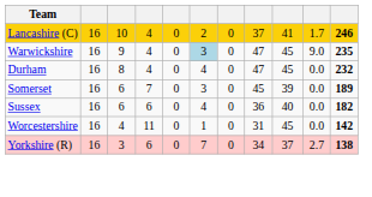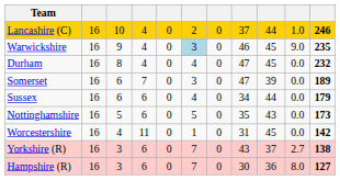Lancashire (C) | column 9: 41 -> 44
Lancashire (C) | column 10: 1.7 -> 1.0
Warwickshire | column 8: 47 -> 46
Somerset | column 8: 45 -> 47
Sussex | column 8: 36 -> 34
Sussex | column 9: 40 -> 44
Sussex | column 11: 182 -> 179
+ row: Nottinghamshire | 16 | 5 | 6 | 0 | 5 | 0 | 35 | 43 | 0.0 | 173
Yorkshire (R) | column 8: 34 -> 43
+ row: Hampshire (R) | 16 | 3 | 6 | 0 | 7 | 0 | 30 | 36 | 8.0 | 127
